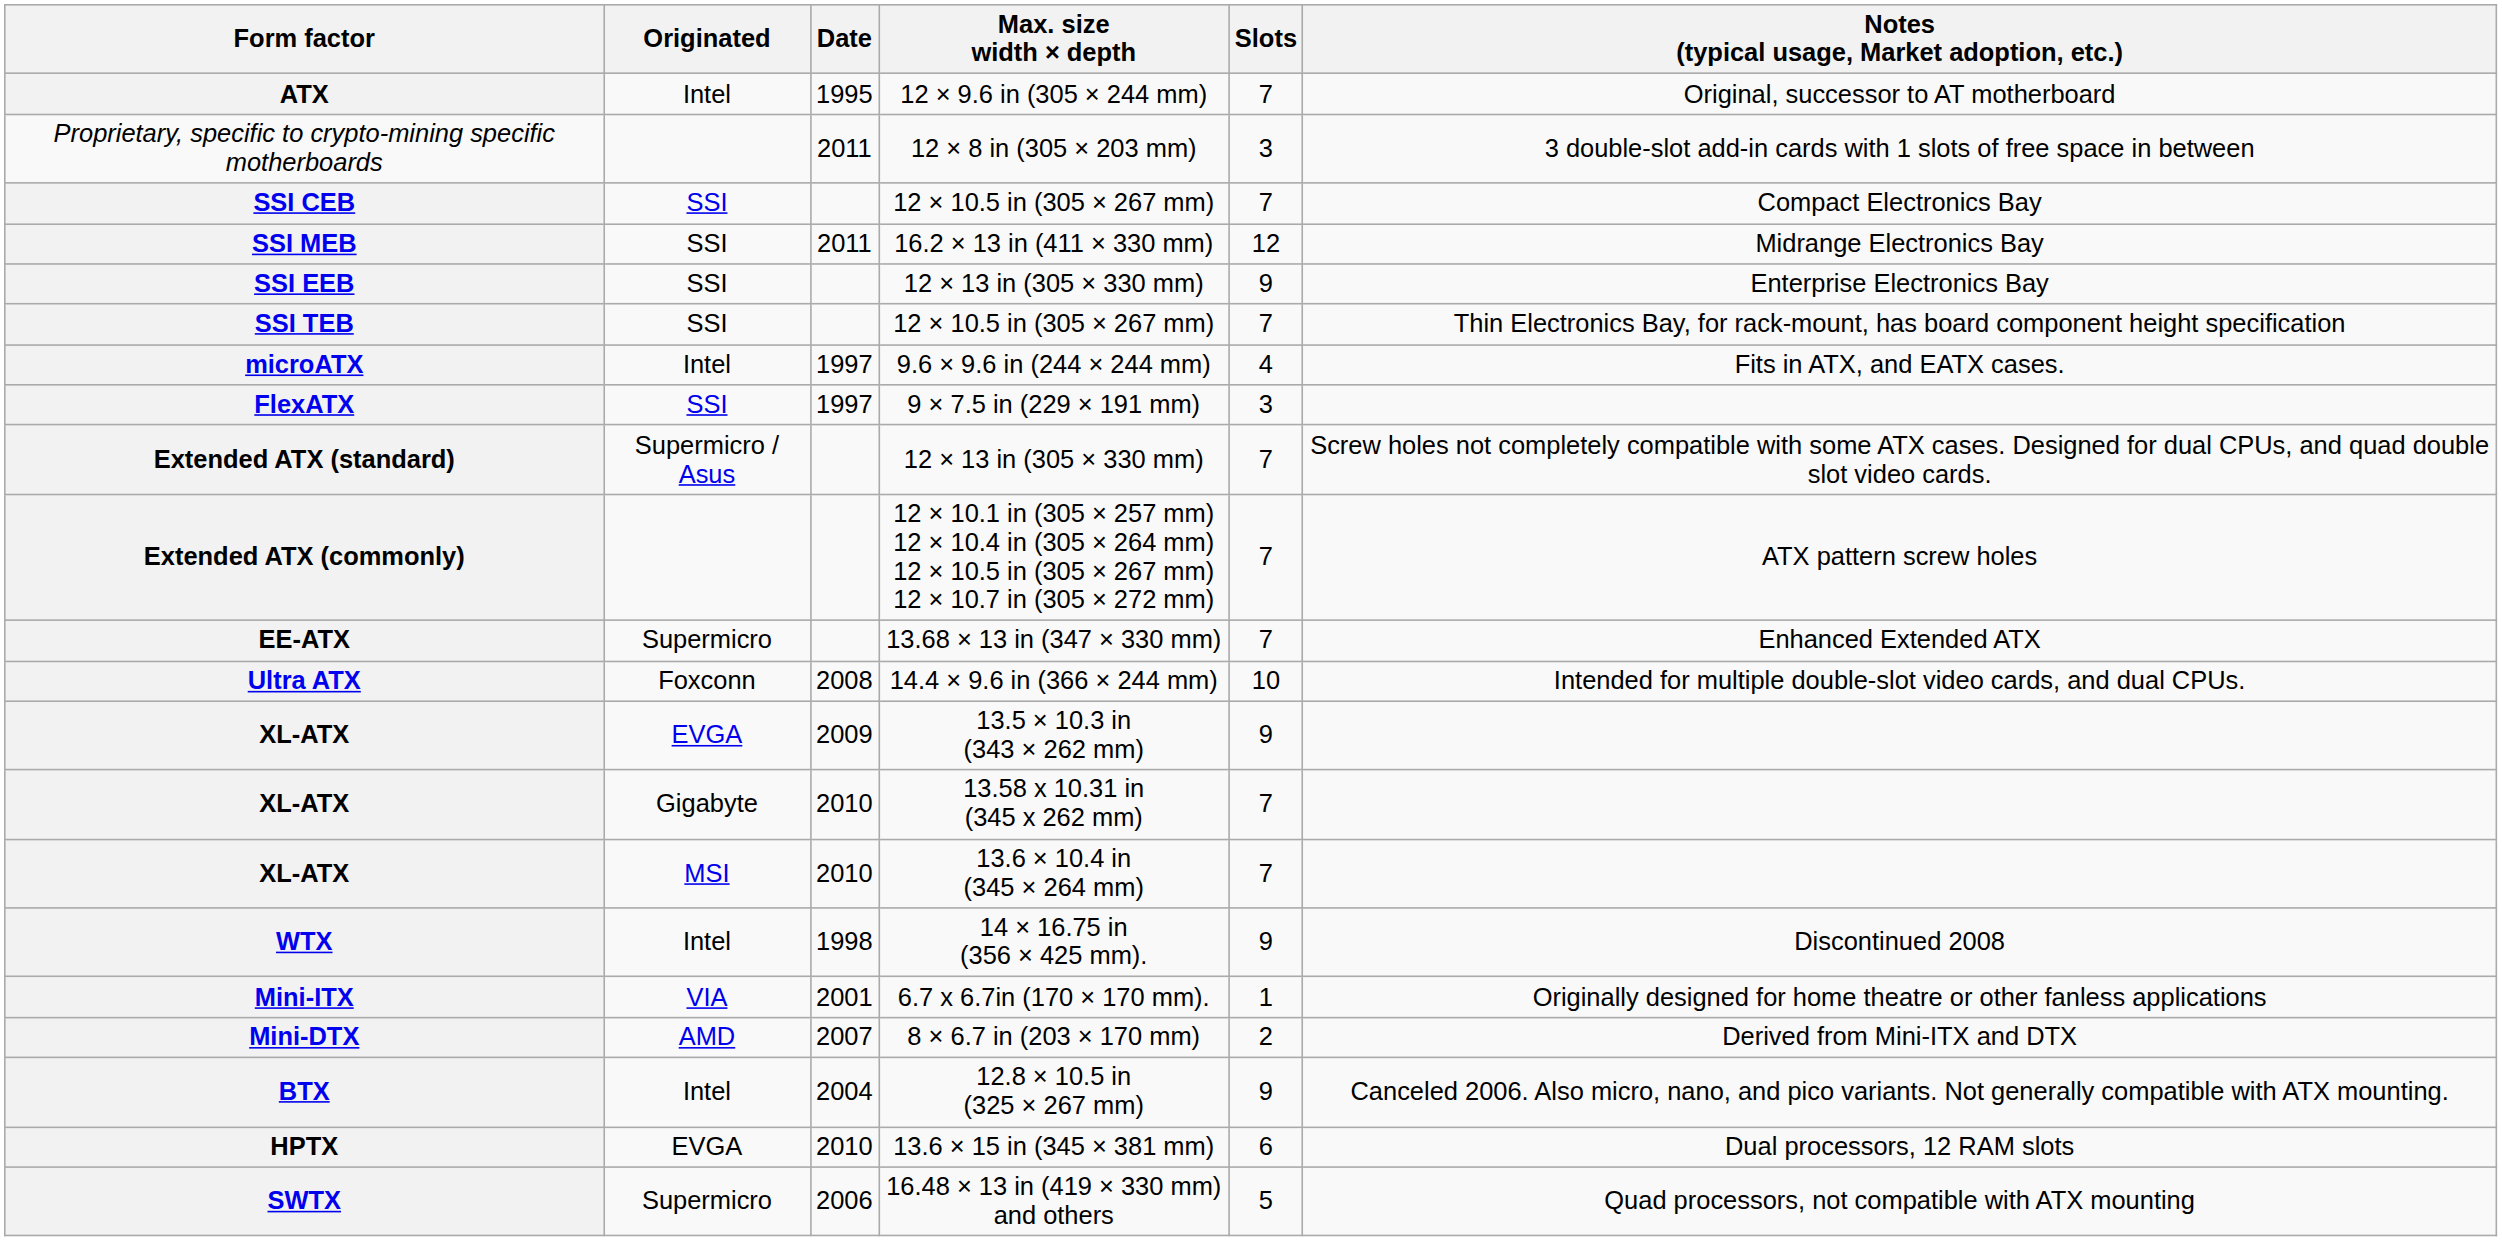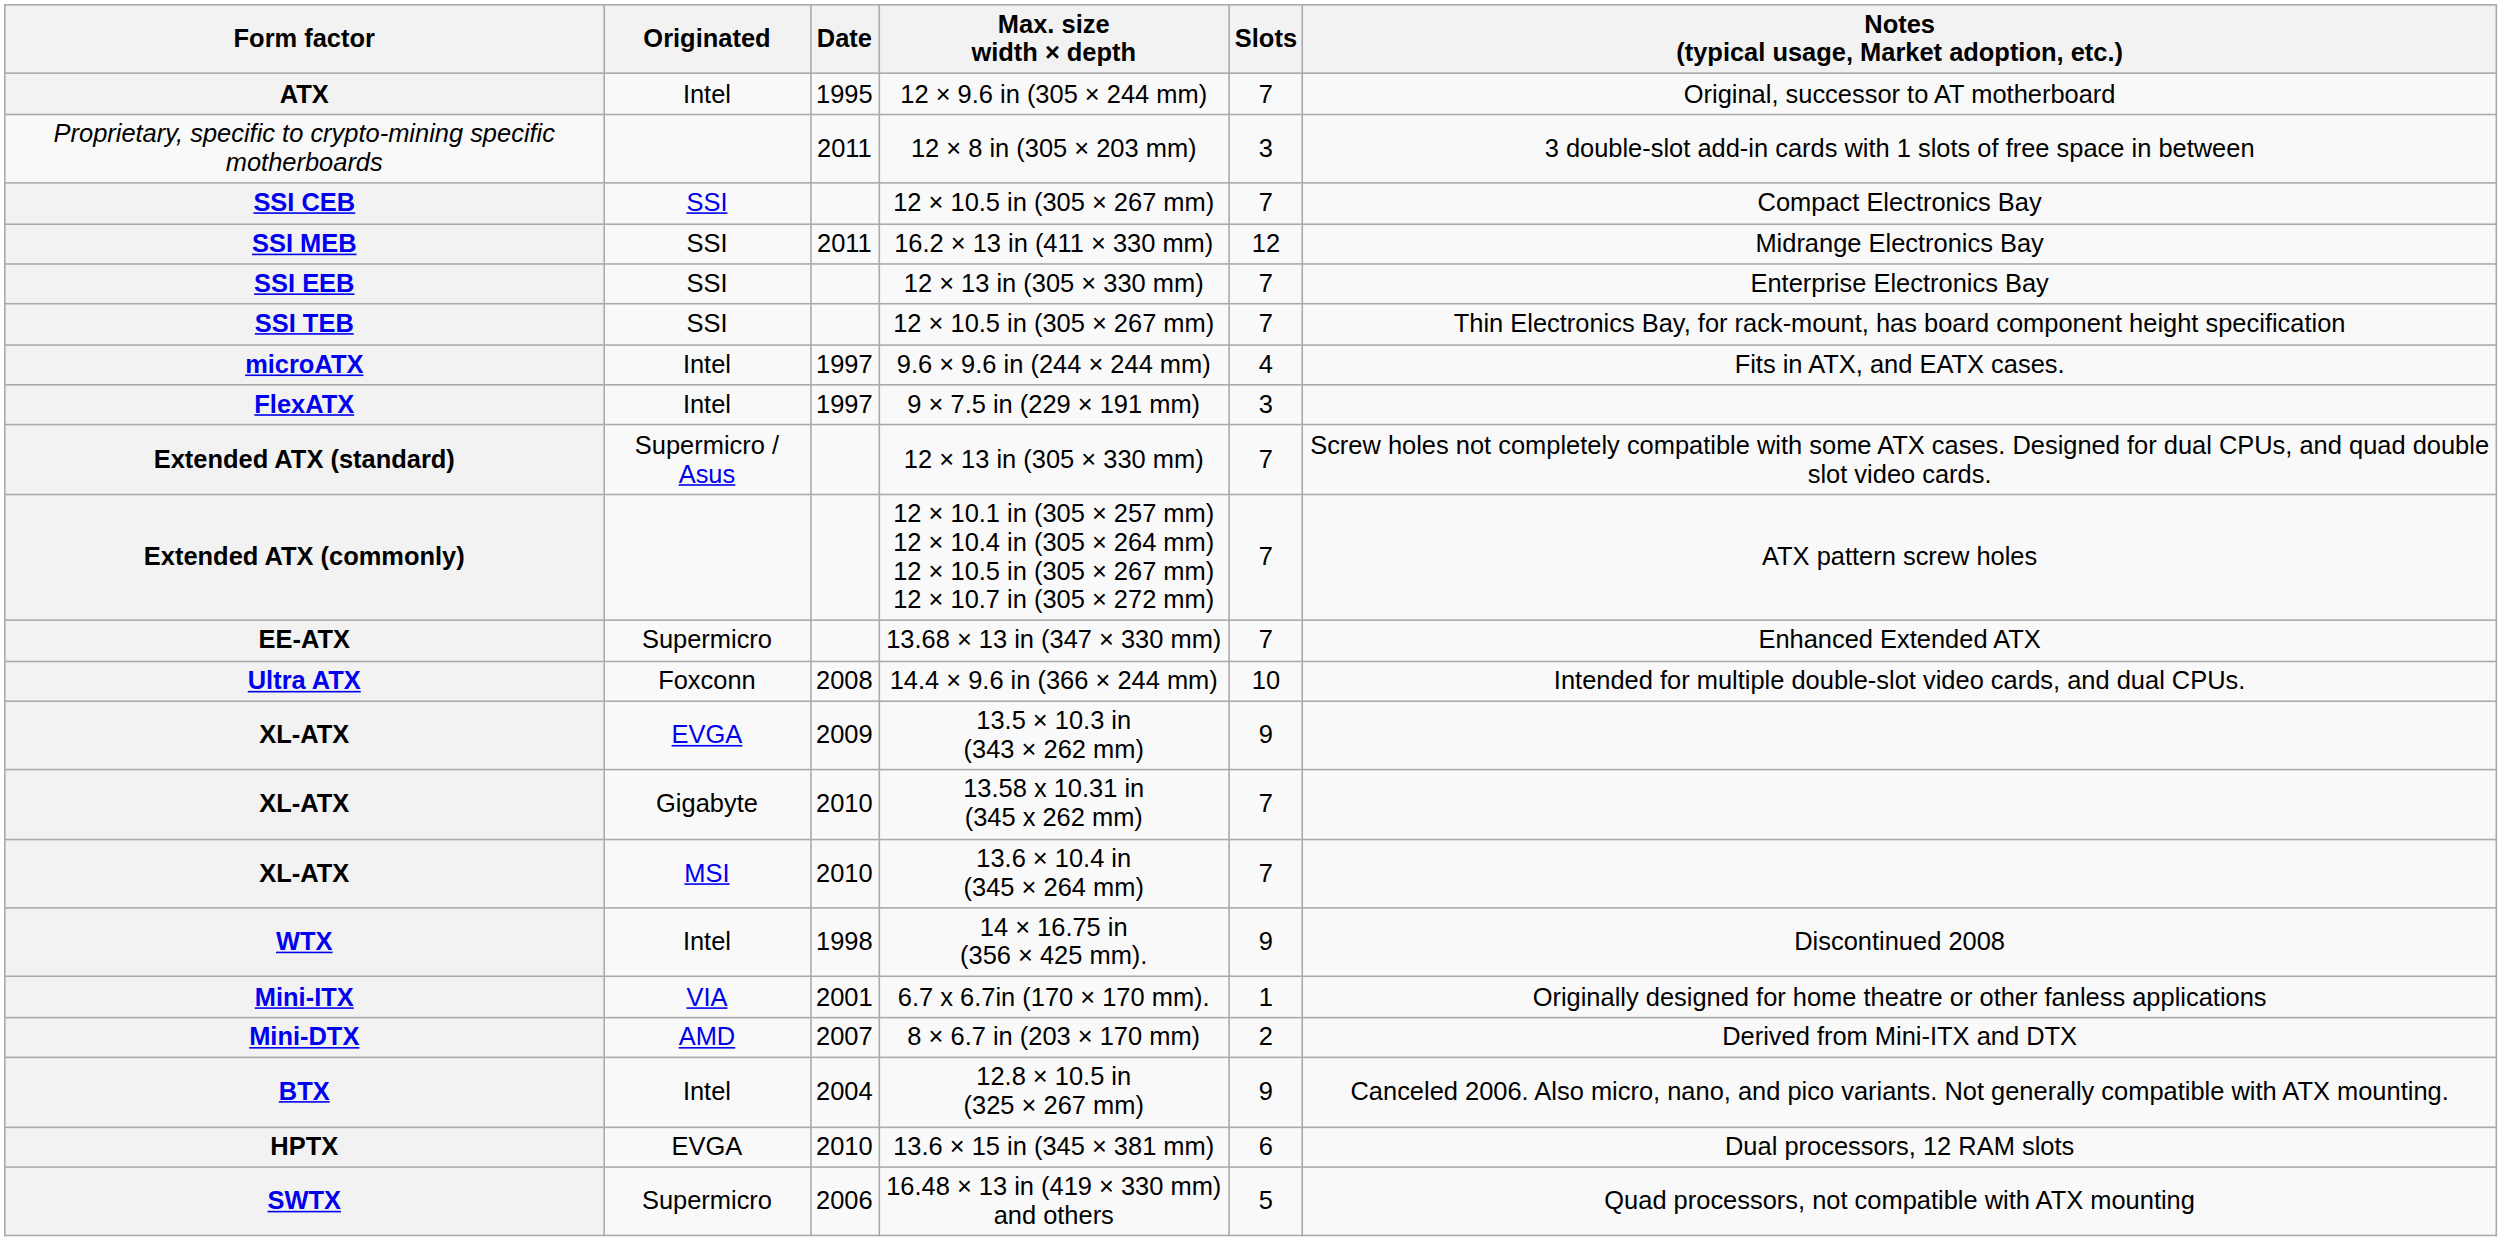SSI EEB | Slots: 9 -> 7
FlexATX | Originated: SSI -> Intel
